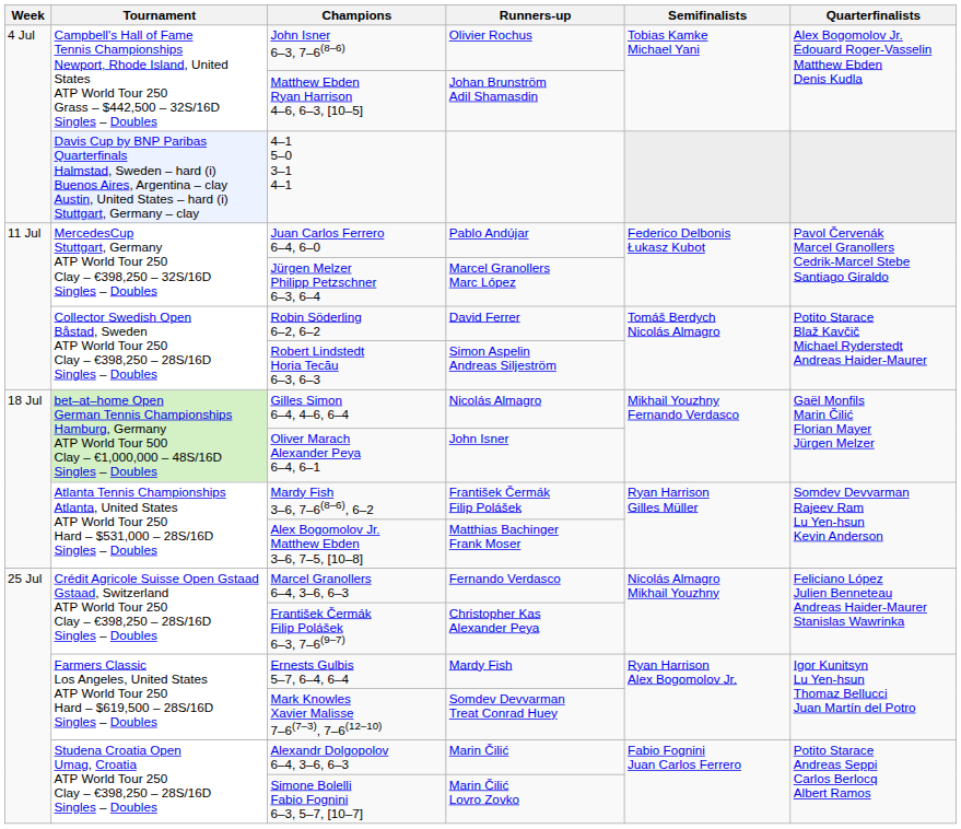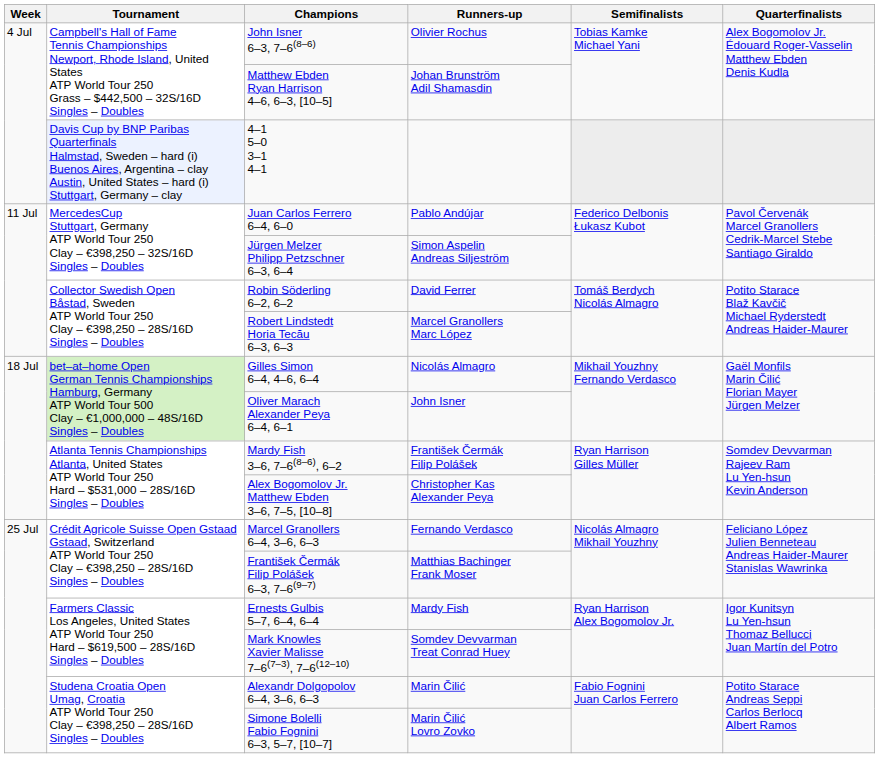Jürgen Melzer Philipp Petzschner 6–3, 6–4 | Runners-up: Marcel Granollers Marc López -> Simon Aspelin Andreas Siljeström
Robert Lindstedt Horia Tecău 6–3, 6–3 | Runners-up: Simon Aspelin Andreas Siljeström -> Marcel Granollers Marc López
Alex Bogomolov Jr. Matthew Ebden 3–6, 7–5, [10–8] | Runners-up: Matthias Bachinger Frank Moser -> Christopher Kas Alexander Peya
František Čermák Filip Polášek 6–3, 7–6(9–7) | Runners-up: Christopher Kas Alexander Peya -> Matthias Bachinger Frank Moser
